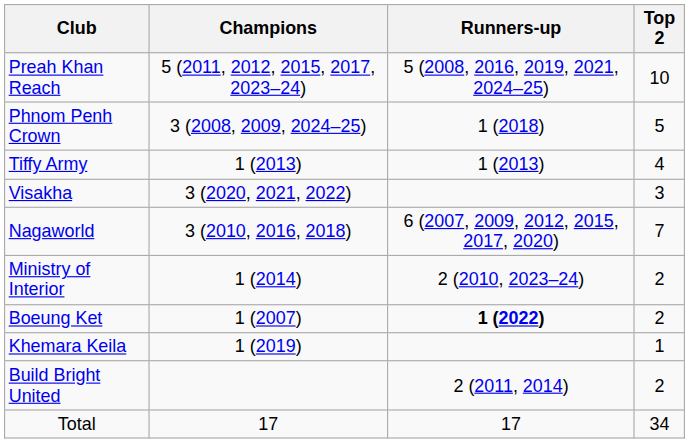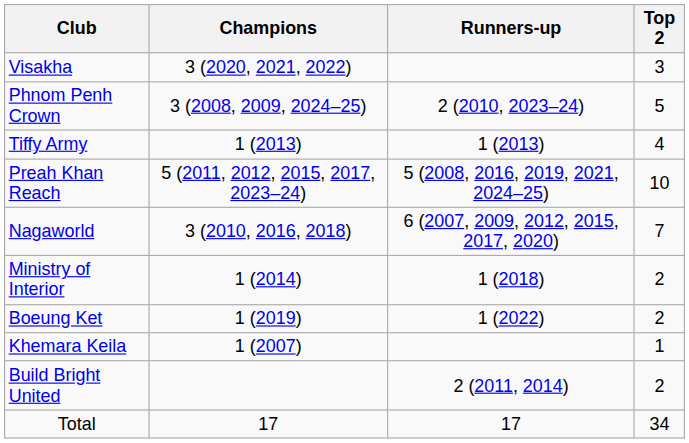rows swapped: Preah Khan Reach <-> Visakha
Phnom Penh Crown | Runners-up: 1 (2018) -> 2 (2010, 2023–24)
Ministry of Interior | Runners-up: 2 (2010, 2023–24) -> 1 (2018)
Boeung Ket | Champions: 1 (2007) -> 1 (2019)
Boeung Ket | Runners-up: bold -> normal
Khemara Keila | Champions: 1 (2019) -> 1 (2007)
